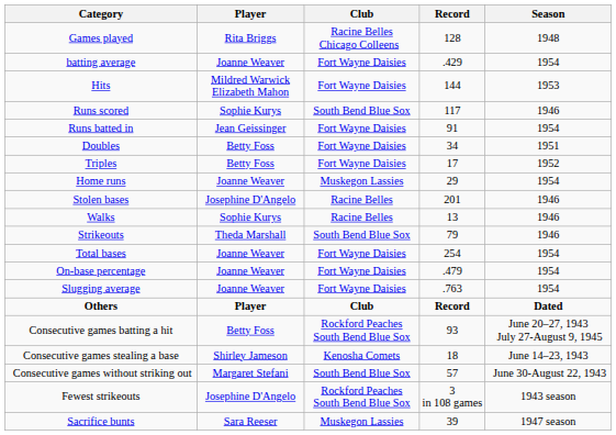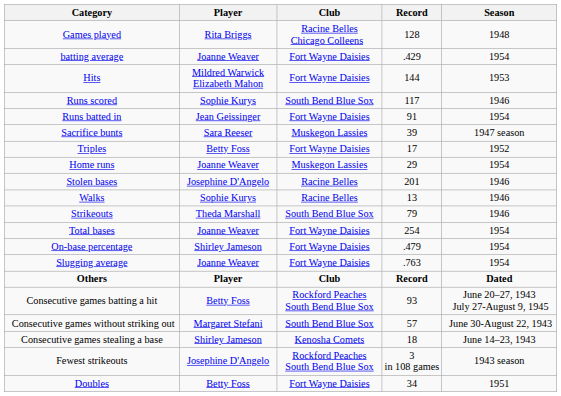rows swapped: Doubles <-> Sacrifice bunts
On-base percentage | Player: Joanne Weaver -> Shirley Jameson
rows swapped: Consecutive games stealing a base <-> Consecutive games without striking out
